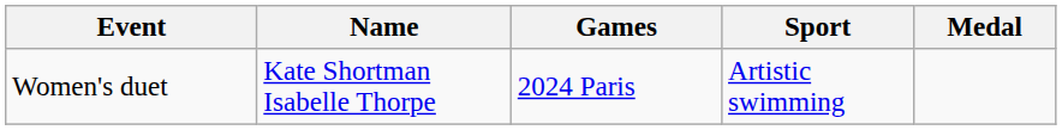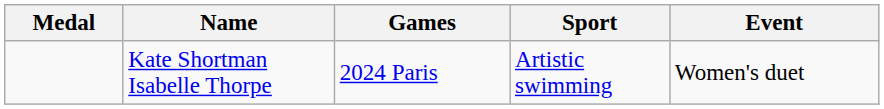columns swapped: Medal <-> Event
